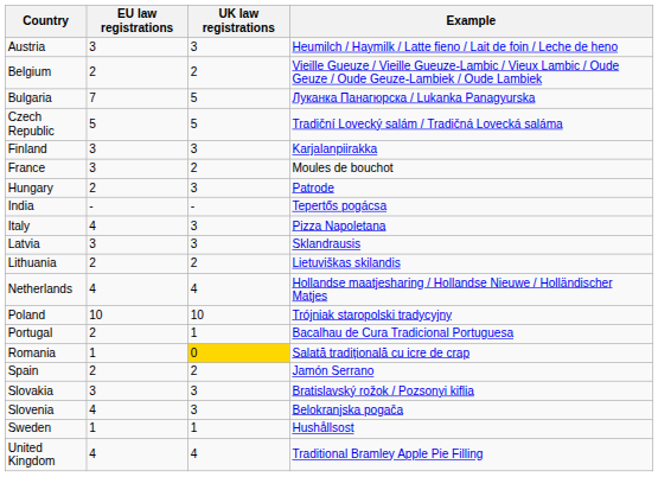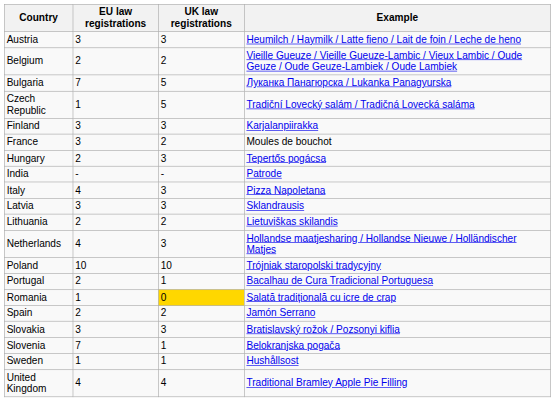Czech Republic | EU law registrations: 5 -> 1
Hungary | Example: Patrode -> Tepertős pogácsa
India | Example: Tepertős pogácsa -> Patrode
Netherlands | UK law registrations: 4 -> 3
Slovenia | EU law registrations: 4 -> 7
Slovenia | UK law registrations: 3 -> 1
